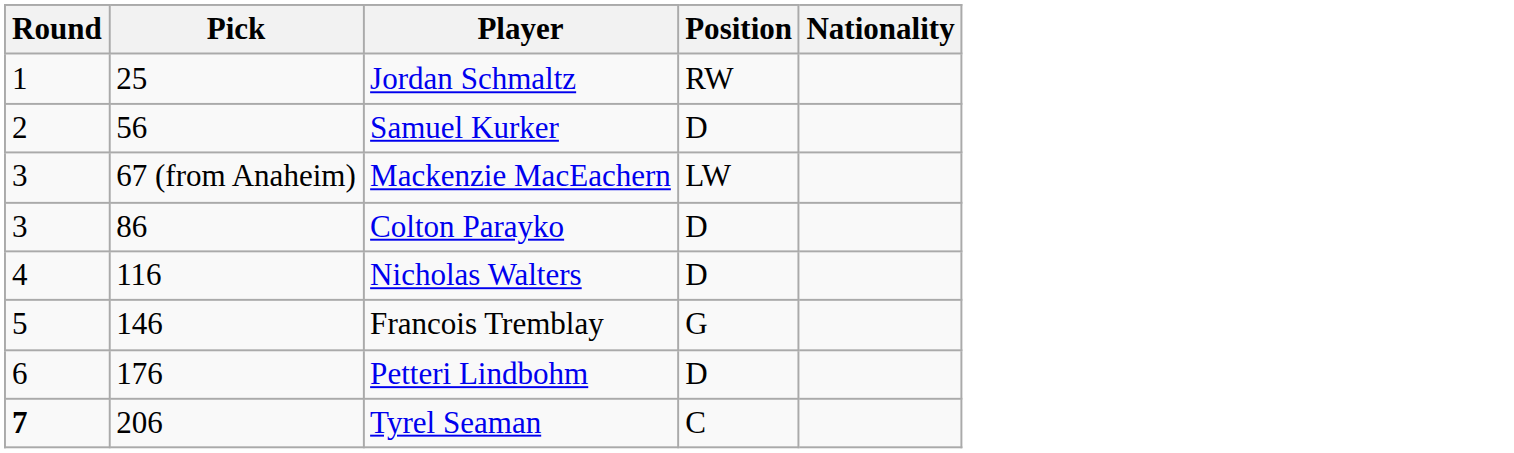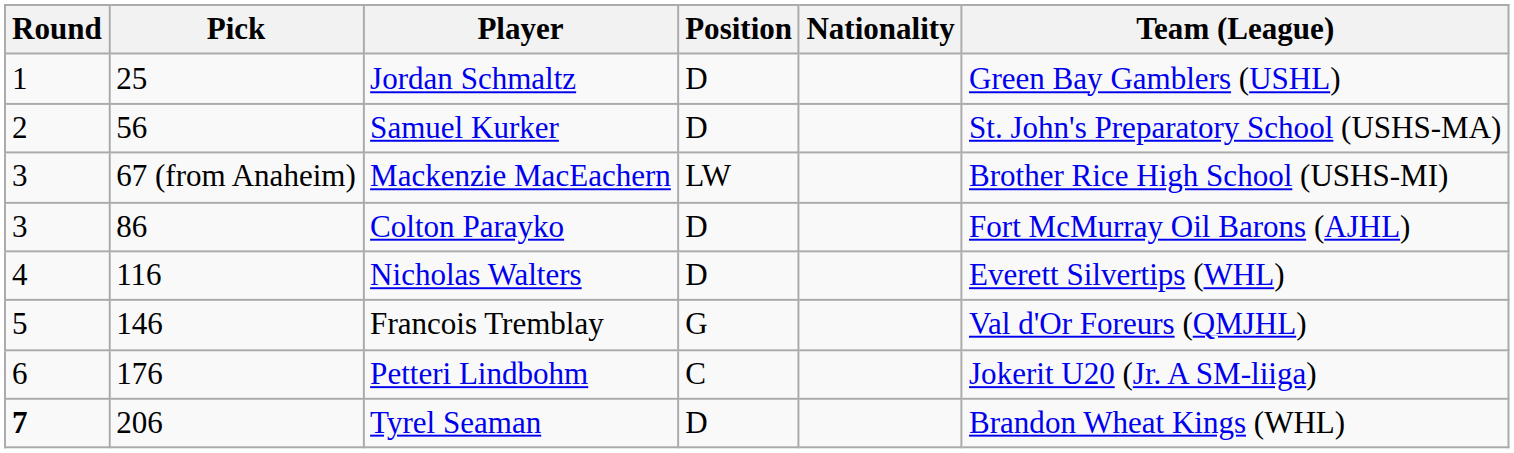+ column: Team (League) | Green Bay Gamblers (USHL) | St. John's Preparatory School (USHS-MA) | Brother Rice High School (USHS-MI) | Fort McMurray Oil Barons (AJHL) | Everett Silvertips (WHL) | Val d'Or Foreurs (QMJHL) | Jokerit U20 (Jr. A SM-liiga) | Brandon Wheat Kings (WHL)
Jordan Schmaltz | Position: RW -> D
Petteri Lindbohm | Position: D -> C
Tyrel Seaman | Position: C -> D
